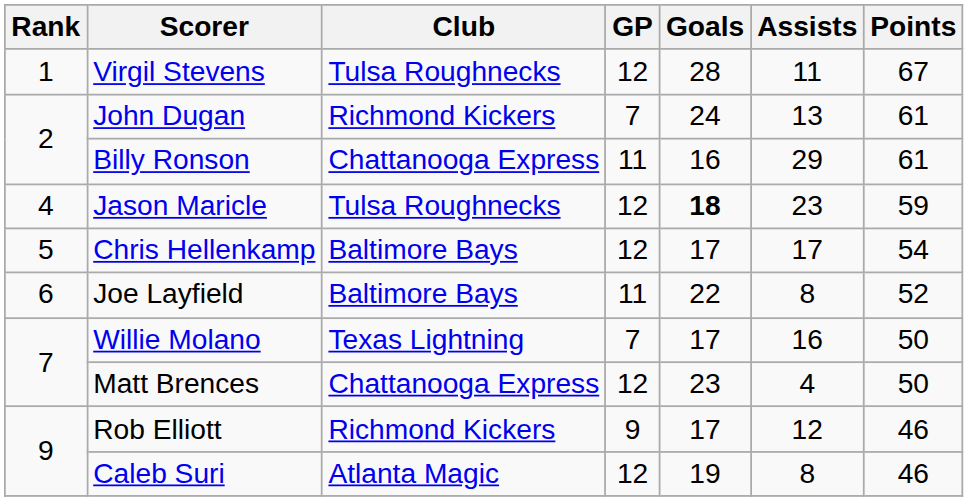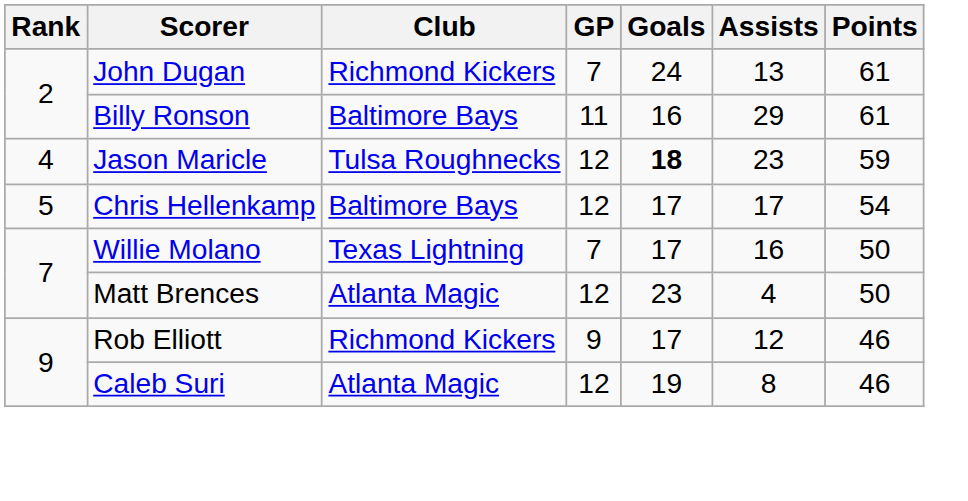- row: 1 | Virgil Stevens | Tulsa Roughnecks | 12 | 28 | 11 | 67
Billy Ronson | Club: Chattanooga Express -> Baltimore Bays
- row: 6 | Joe Layfield | Baltimore Bays | 11 | 22 | 8 | 52
Matt Brences | Club: Chattanooga Express -> Atlanta Magic
